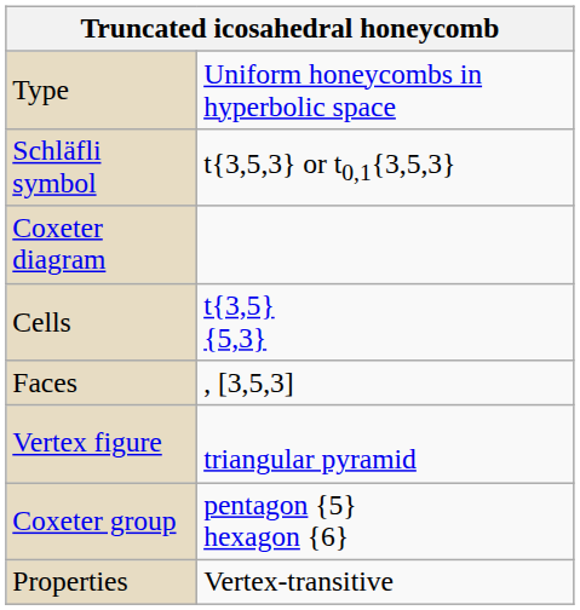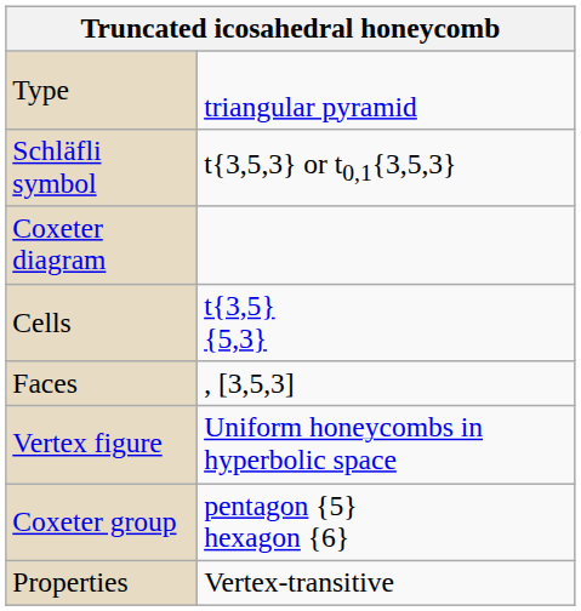Type | column 2: Uniform honeycombs in hyperbolic space -> triangular pyramid
Vertex figure | column 2: triangular pyramid -> Uniform honeycombs in hyperbolic space
